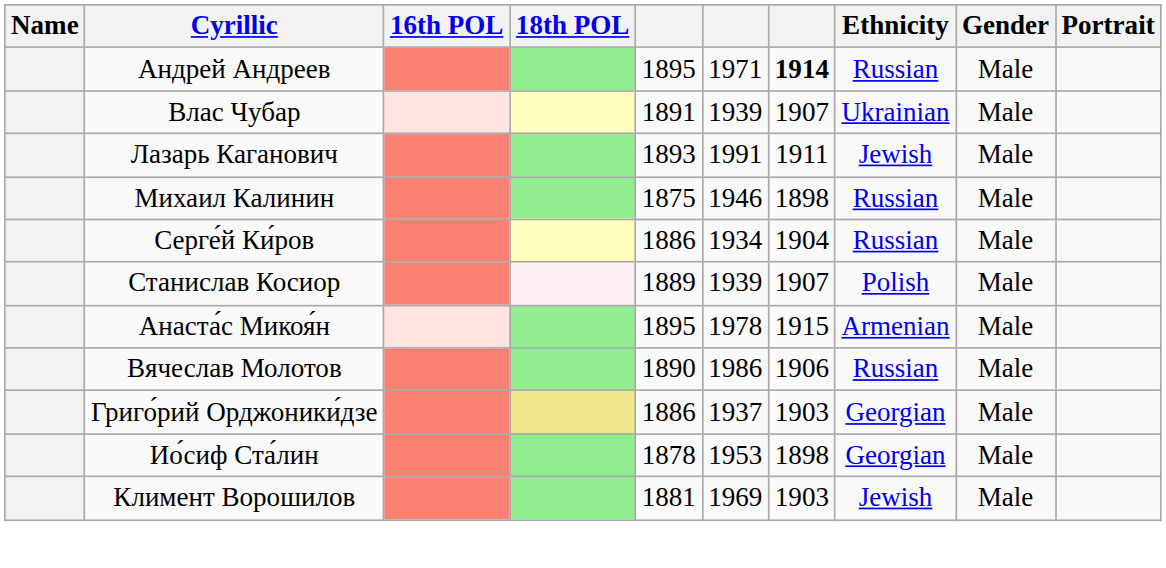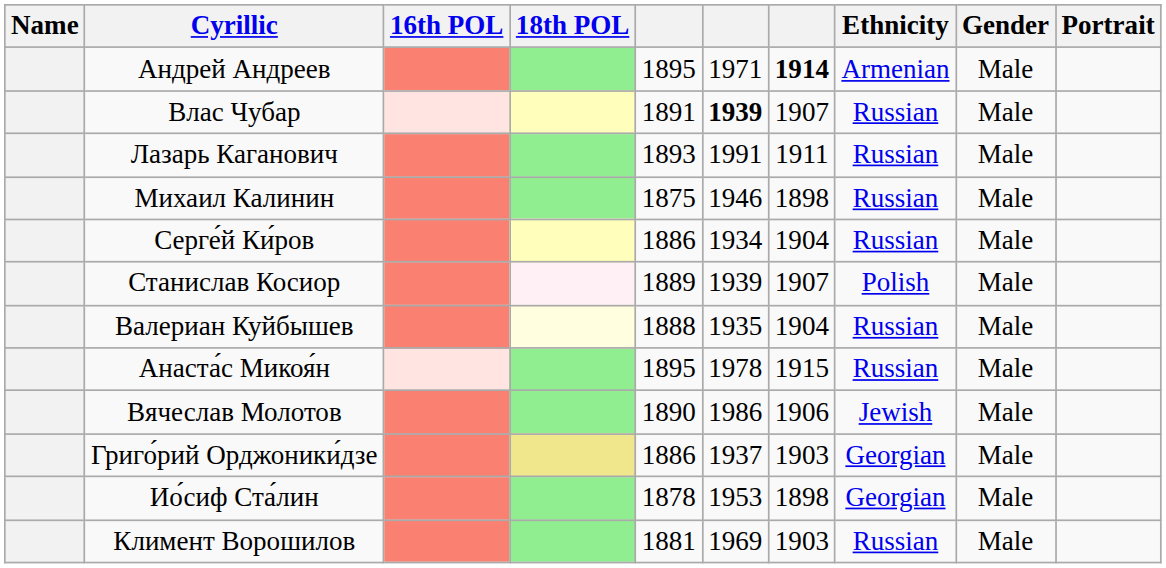Андрей Андреев | Ethnicity: Russian -> Armenian
Влас Чубар | column 6: normal -> bold
Влас Чубар | Ethnicity: Ukrainian -> Russian
Лазарь Каганович | Ethnicity: Jewish -> Russian
+ row: Валериан Куйбышев | 1888 | 1935 | 1904 | Russian | Male
Анаста́с Микоя́н | Ethnicity: Armenian -> Russian
Вячеслав Молотов | Ethnicity: Russian -> Jewish
Климент Ворошилов | Ethnicity: Jewish -> Russian
